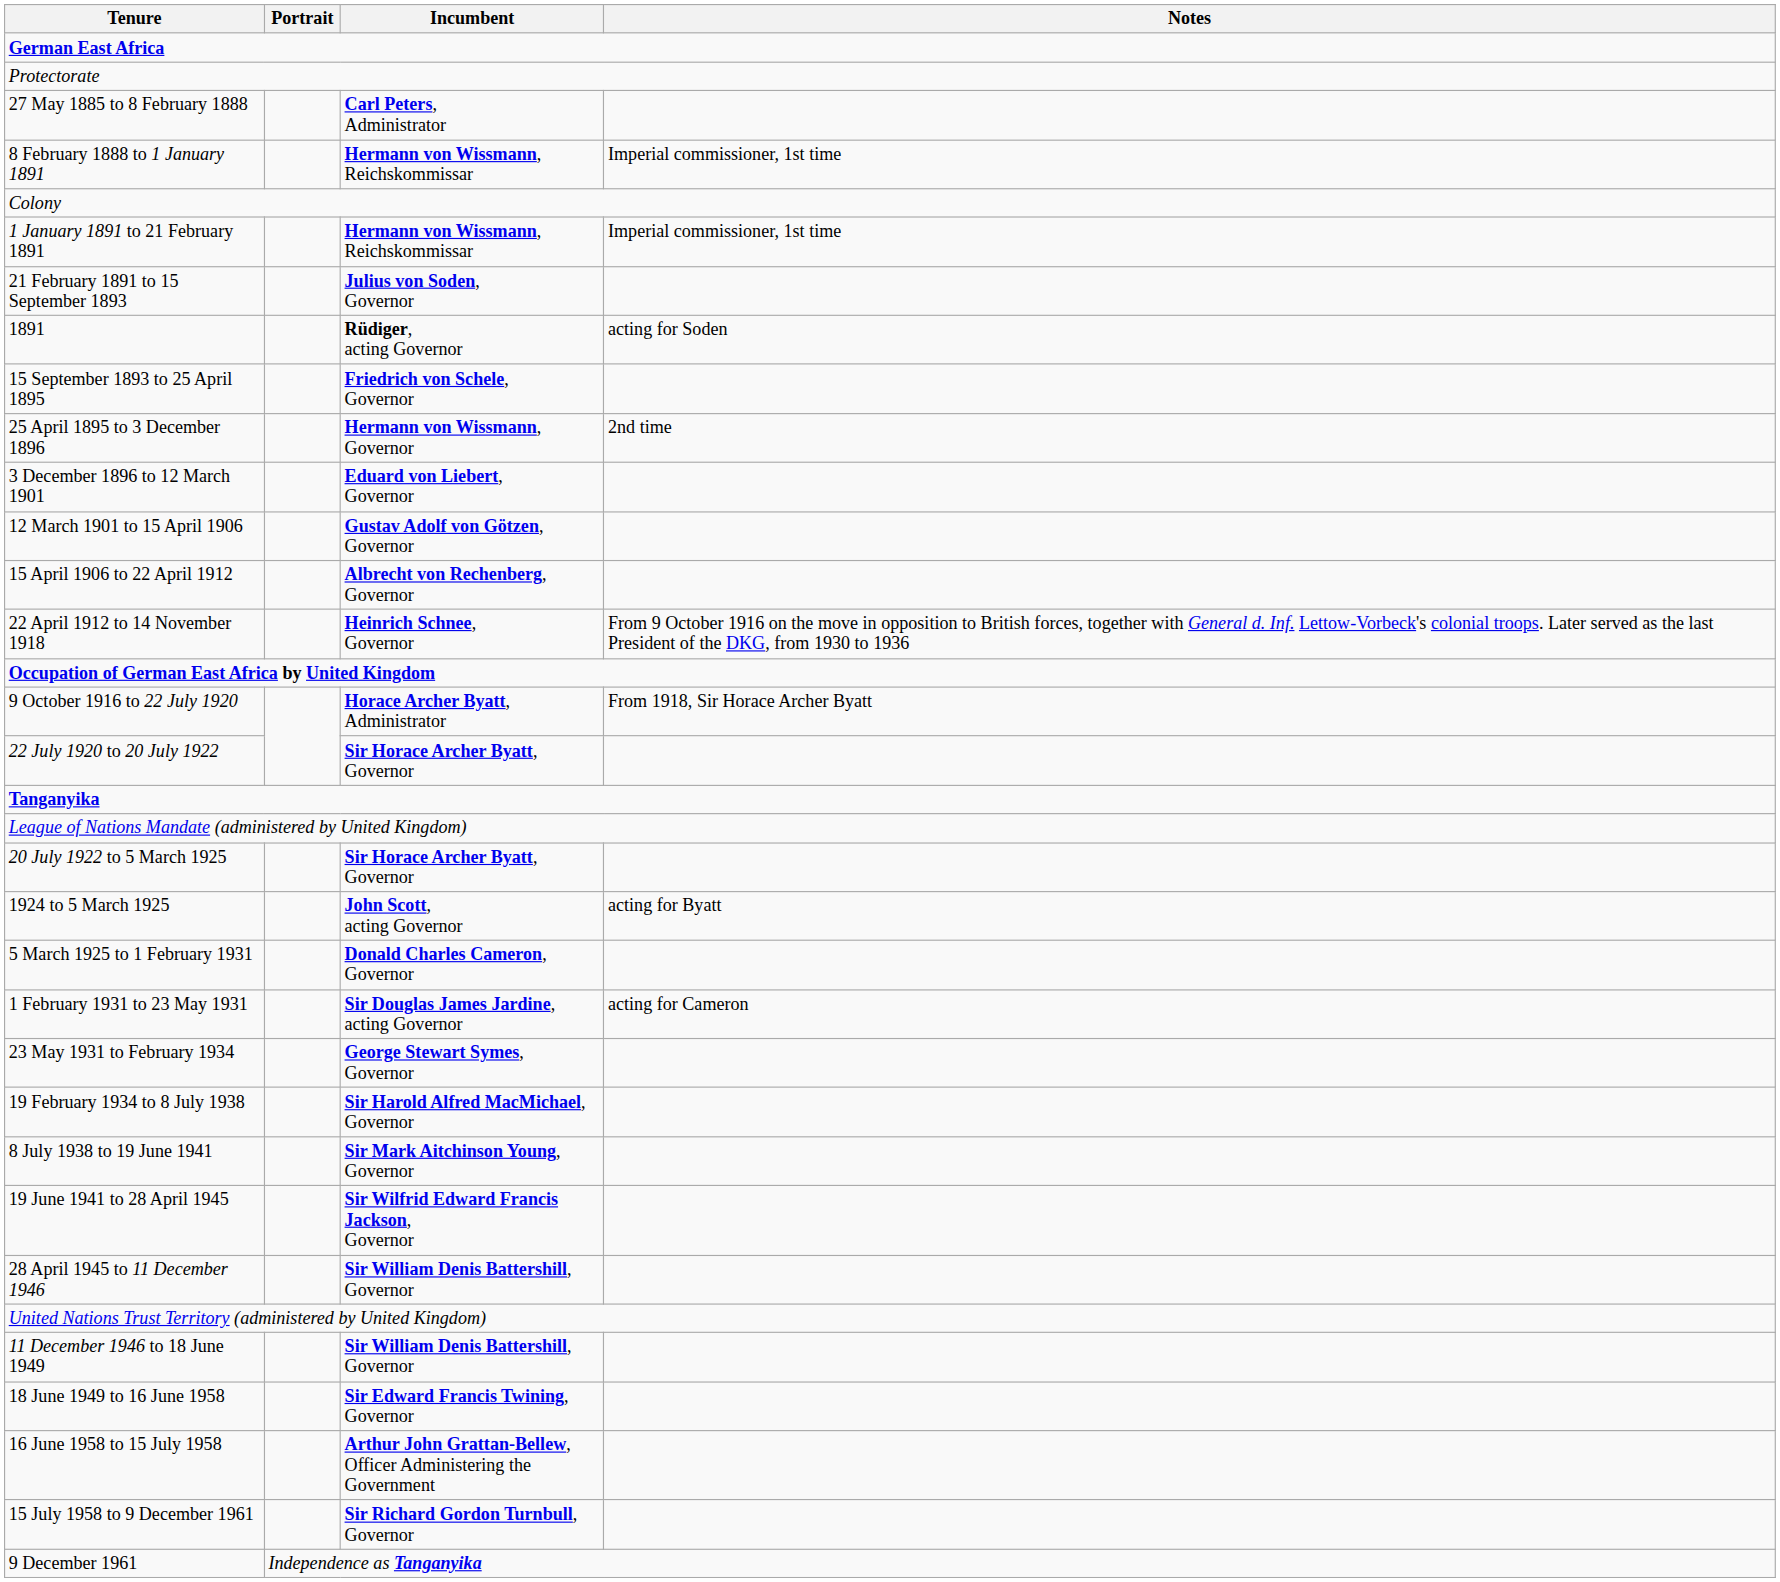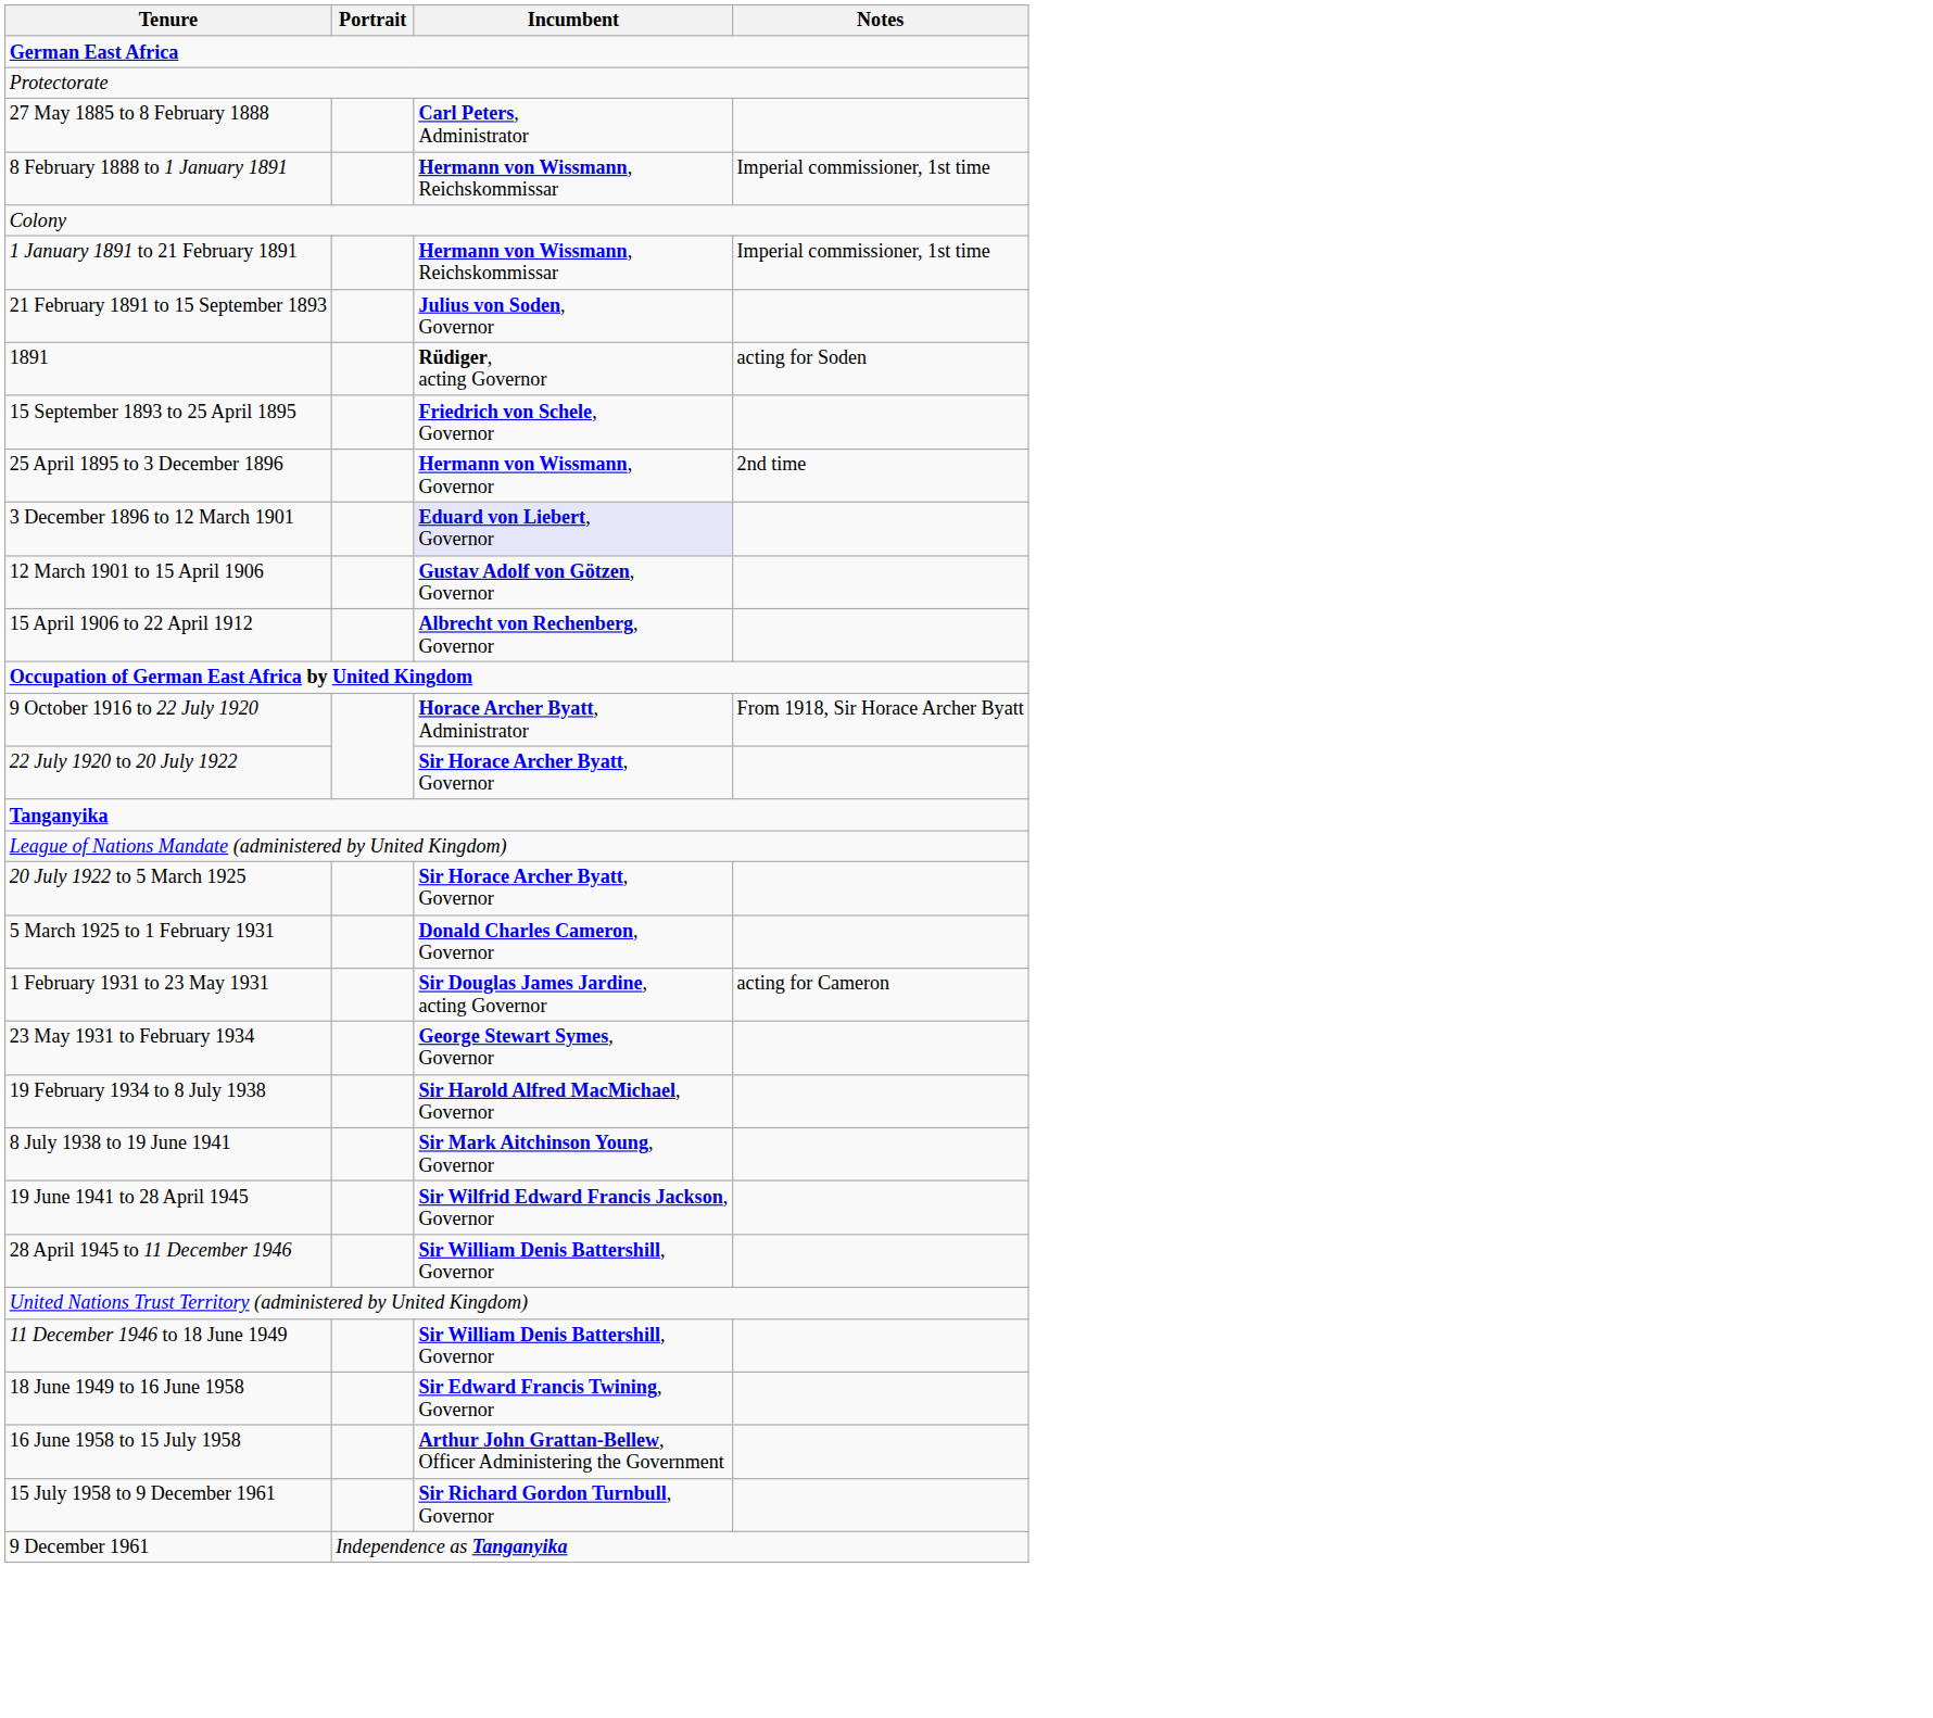3 December 1896 to 12 March 1901 | Incumbent: no background -> lavender background
- row: 22 April 1912 to 14 November 1918 | Heinrich Schnee, Governor | From 9 October 1916 on the move in opposition to British forces, together with General d. Inf. Lettow-Vorbeck's colonial troops. Later served as the last President of the DKG, from 1930 to 1936
- row: 1924 to 5 March 1925 | John Scott, acting Governor | acting for Byatt
